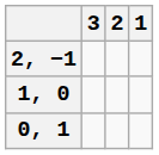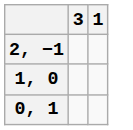- column: 2
